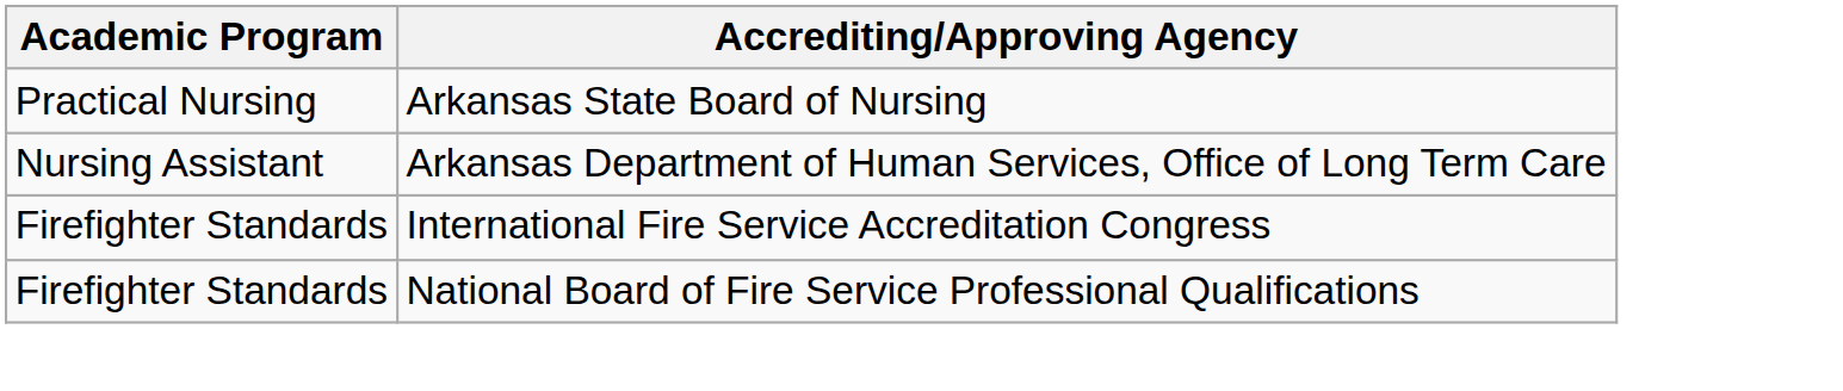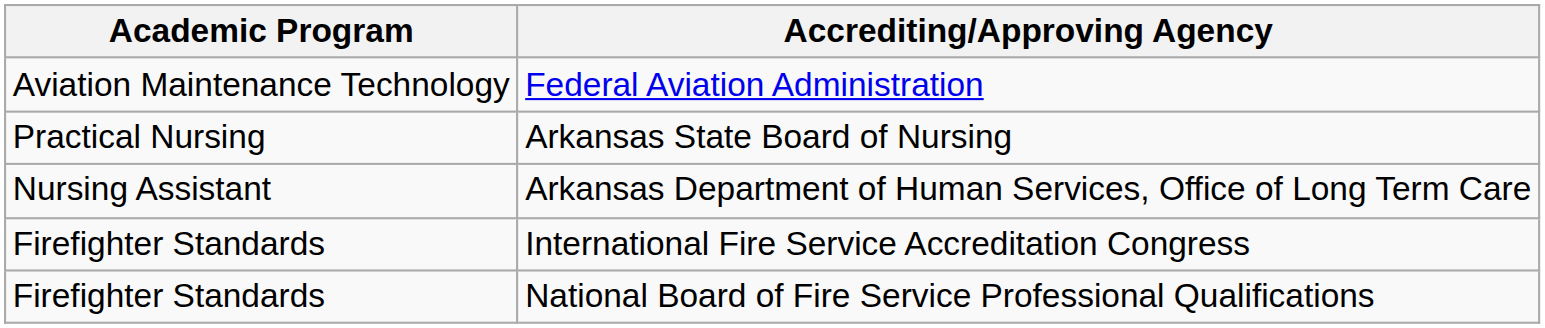+ row: Aviation Maintenance Technology | Federal Aviation Administration
